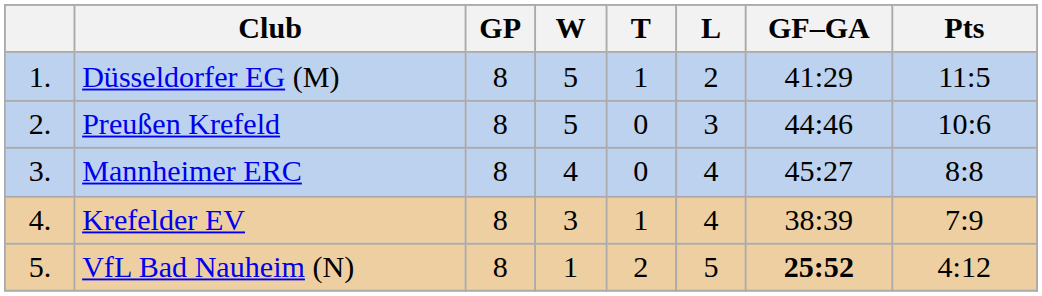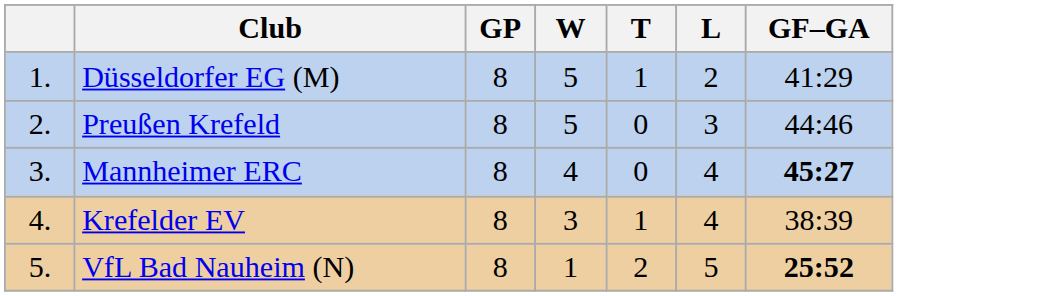- column: Pts | 11:5 | 10:6 | 8:8 | 7:9 | 4:12
Mannheimer ERC | GF–GA: normal -> bold
